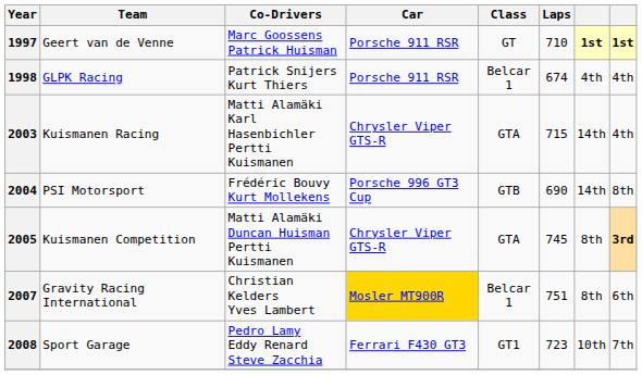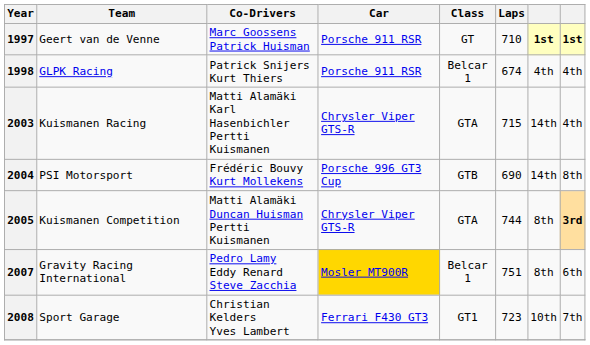2005 | Laps: 745 -> 744
2007 | Co-Drivers: Christian Kelders Yves Lambert -> Pedro Lamy Eddy Renard Steve Zacchia
2008 | Co-Drivers: Pedro Lamy Eddy Renard Steve Zacchia -> Christian Kelders Yves Lambert
